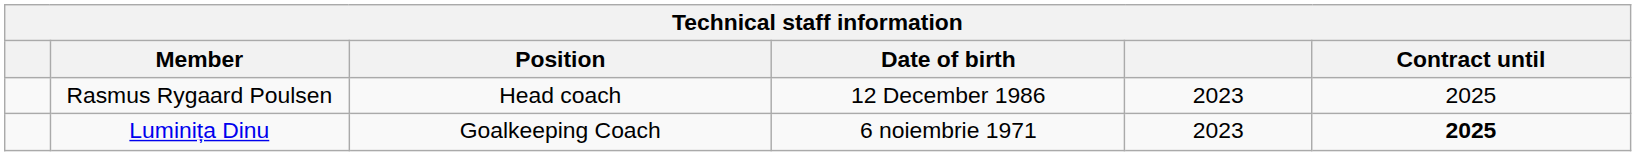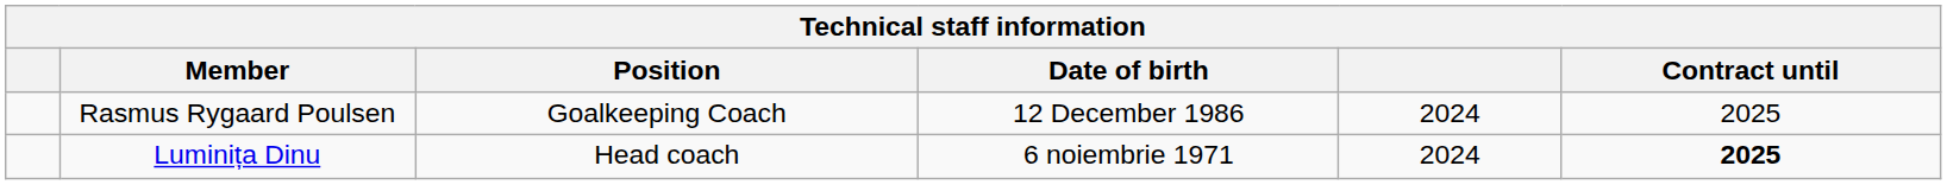Rasmus Rygaard Poulsen | Position: Head coach -> Goalkeeping Coach
Rasmus Rygaard Poulsen | column 5: 2023 -> 2024
Luminița Dinu | Position: Goalkeeping Coach -> Head coach
Luminița Dinu | column 5: 2023 -> 2024
